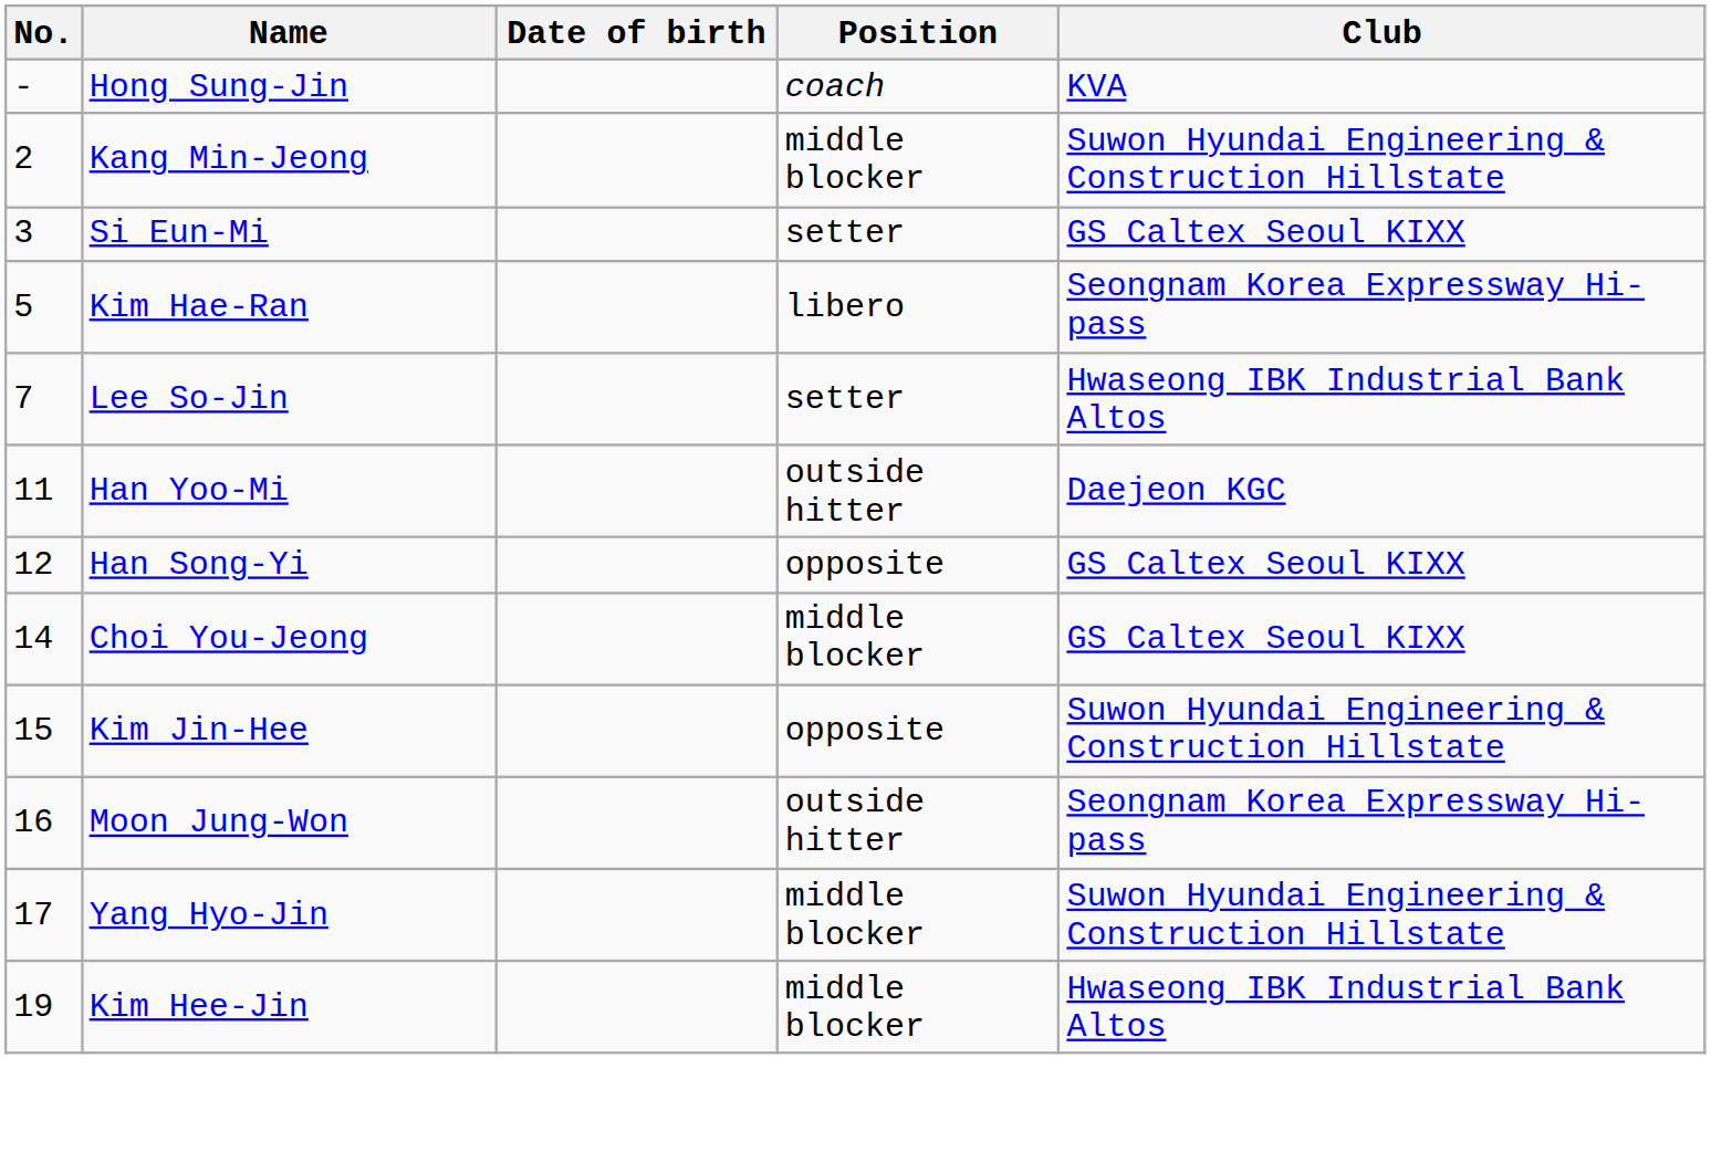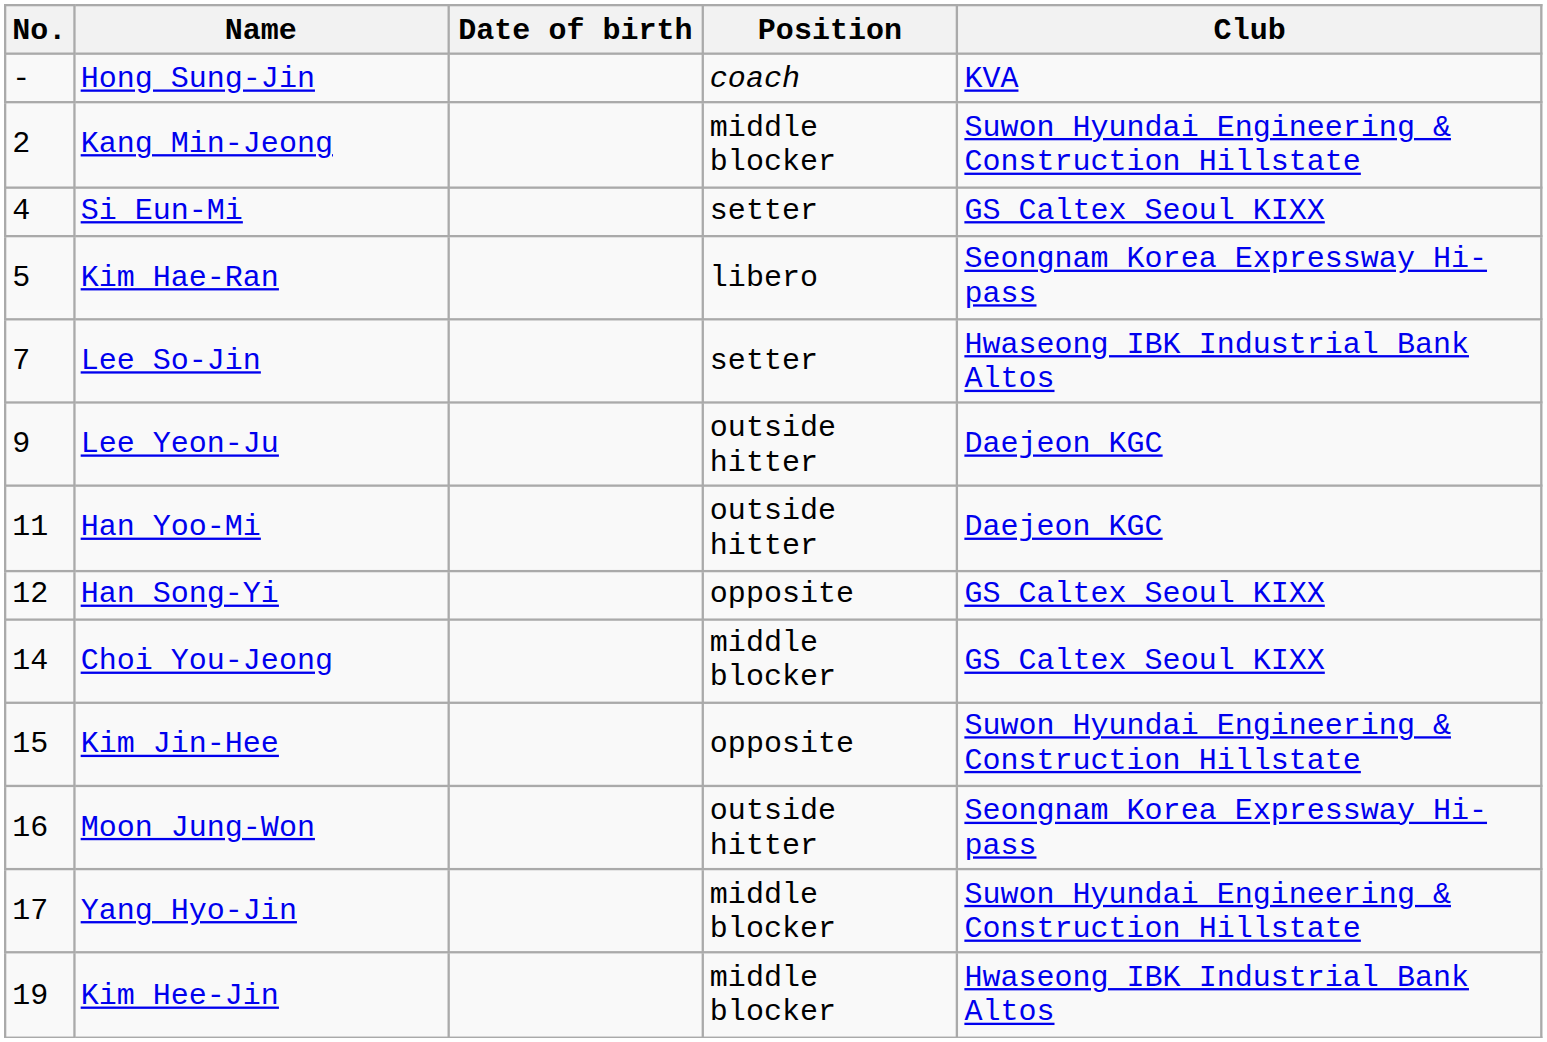Si Eun-Mi | No.: 3 -> 4
+ row: 9 | Lee Yeon-Ju | outside hitter | Daejeon KGC
